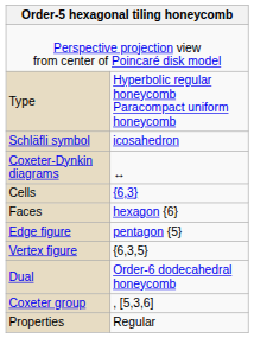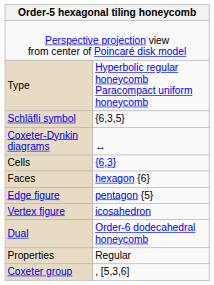Schläfli symbol | column 2: icosahedron -> {6,3,5}
Vertex figure | column 2: {6,3,5} -> icosahedron
rows swapped: Coxeter group <-> Properties
